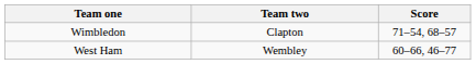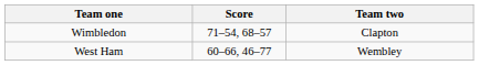columns swapped: Score <-> Team two
